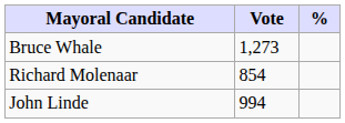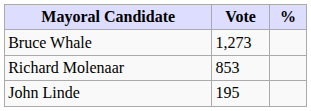Richard Molenaar | Vote: 854 -> 853
John Linde | Vote: 994 -> 195
